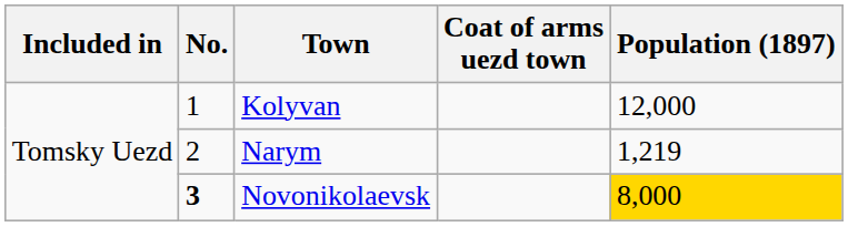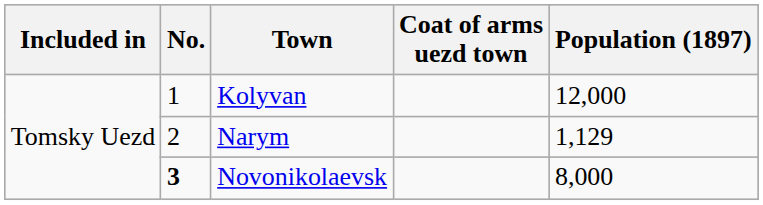Narym | Population (1897): 1,219 -> 1,129
Novonikolaevsk | Population (1897): gold background -> no background
